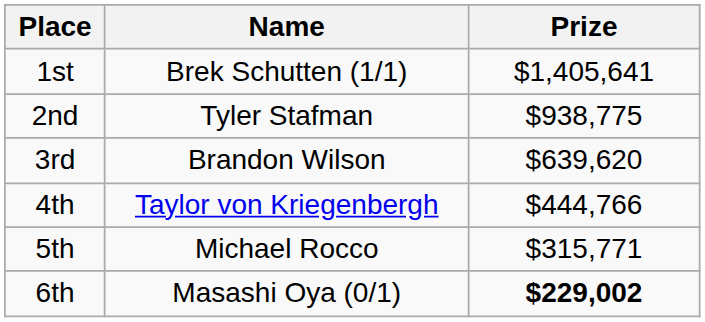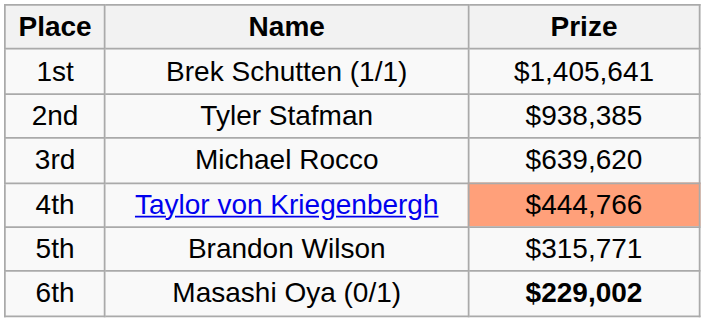2nd | Prize: $938,775 -> $938,385
3rd | Name: Brandon Wilson -> Michael Rocco
4th | Prize: no background -> lightsalmon background
5th | Name: Michael Rocco -> Brandon Wilson
